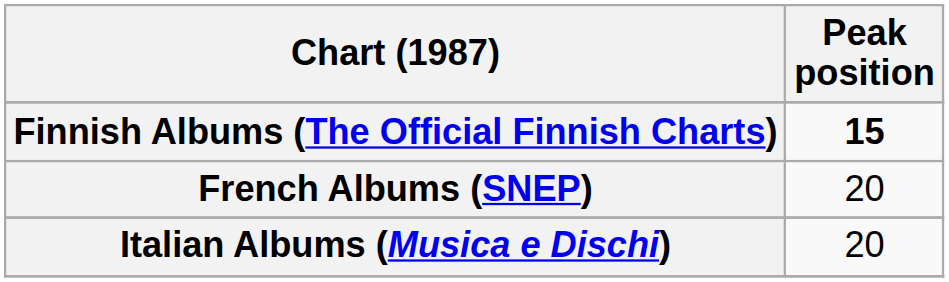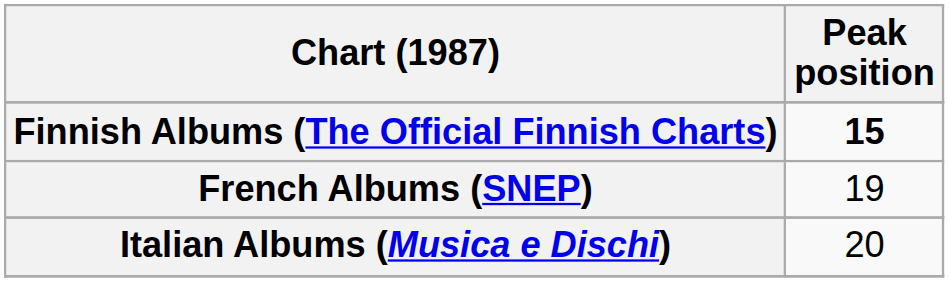French Albums (SNEP) | Peak position: 20 -> 19
